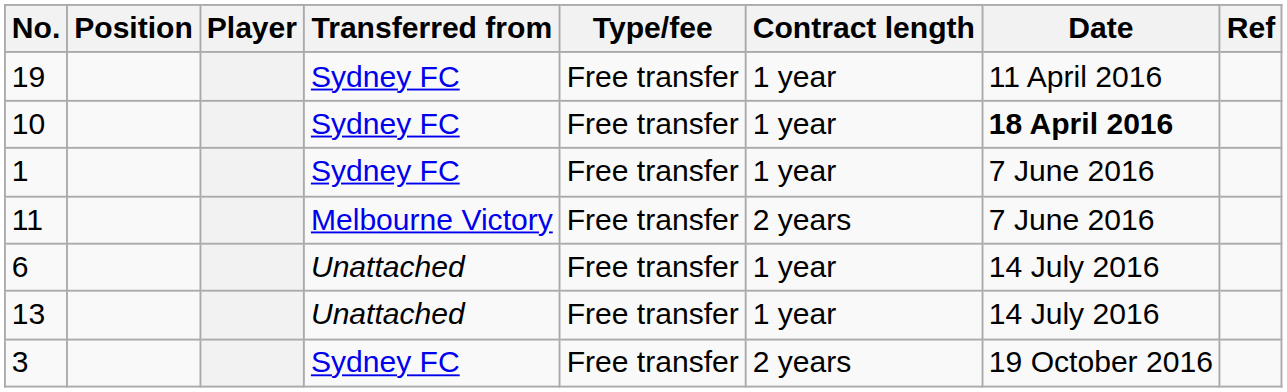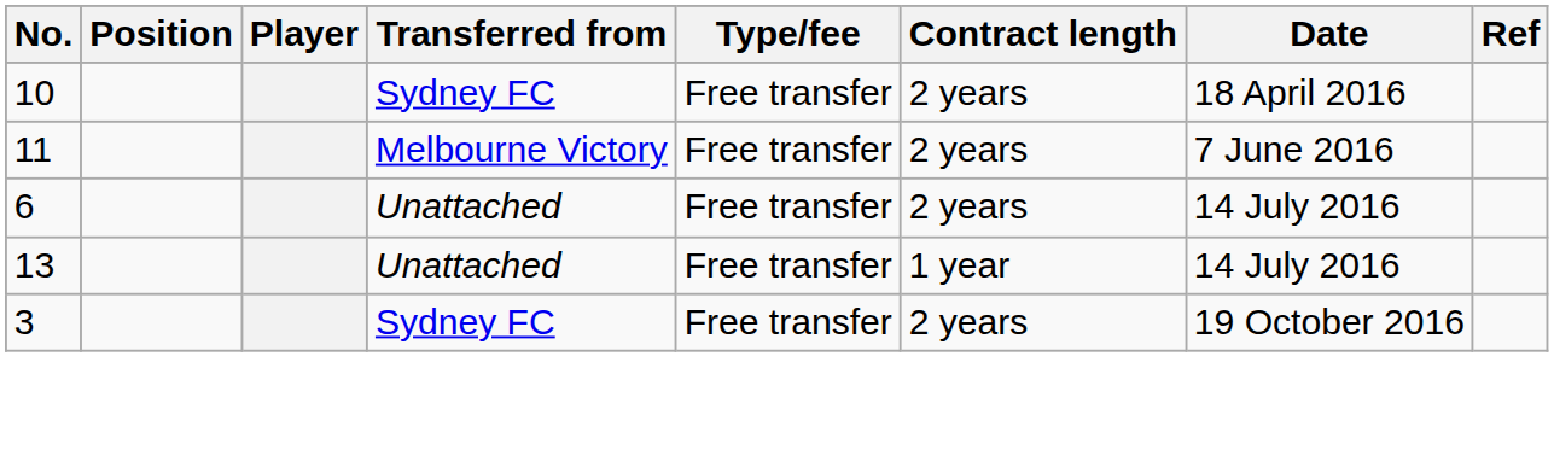- row: 19 | Sydney FC | Free transfer | 1 year | 11 April 2016
10 | Contract length: 1 year -> 2 years
10 | Date: bold -> normal
- row: 1 | Sydney FC | Free transfer | 1 year | 7 June 2016
6 | Contract length: 1 year -> 2 years
